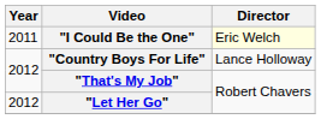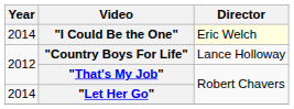"I Could Be the One" | Year: 2011 -> 2014
"Let Her Go" | Year: 2012 -> 2014
